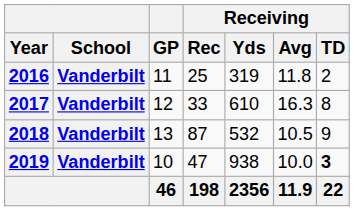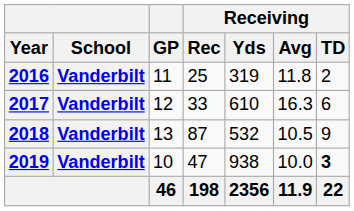2017 | Receiving / TD: 8 -> 6
